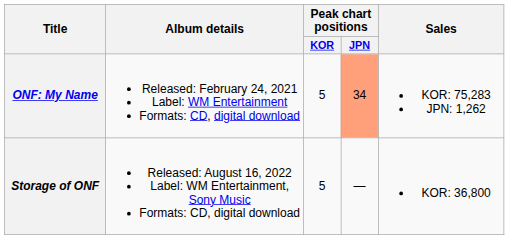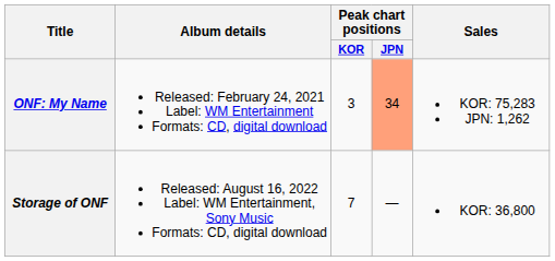ONF: My Name | Peak chart positions / KOR: 5 -> 3
Storage of ONF | Peak chart positions / KOR: 5 -> 7
